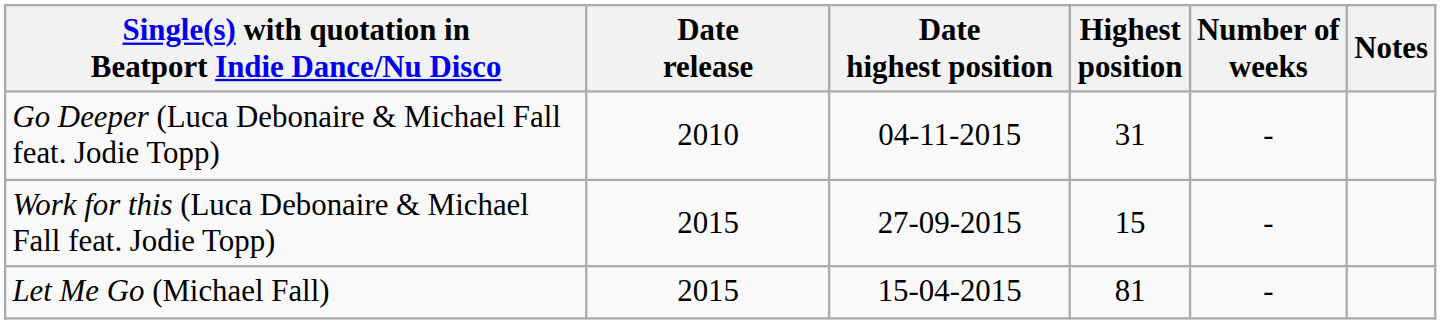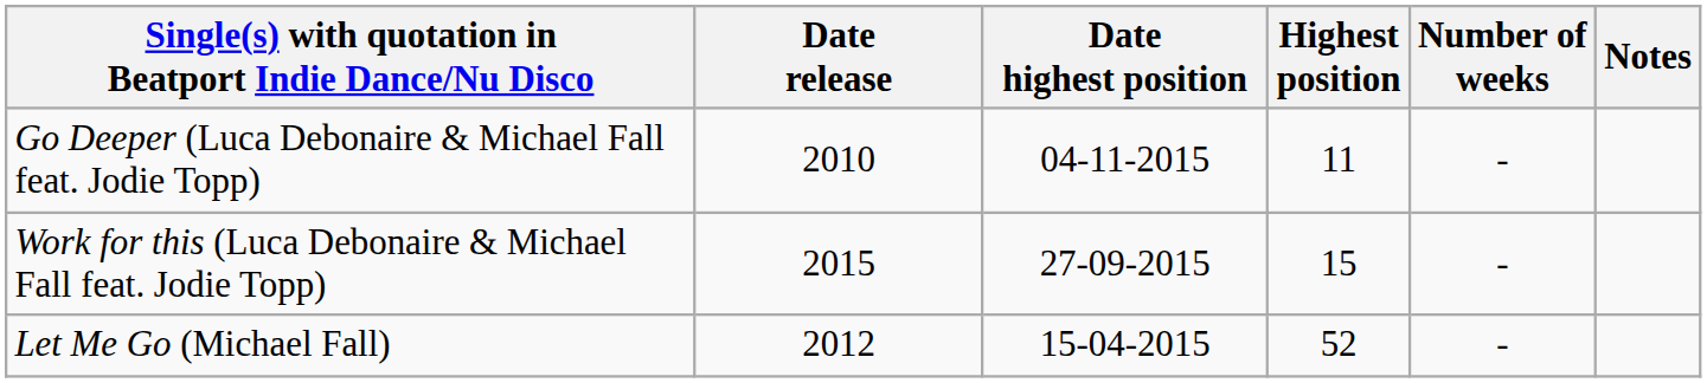Go Deeper (Luca Debonaire & Michael Fall feat. Jodie Topp) | Highest position: 31 -> 11
Let Me Go (Michael Fall) | Date release: 2015 -> 2012
Let Me Go (Michael Fall) | Highest position: 81 -> 52
